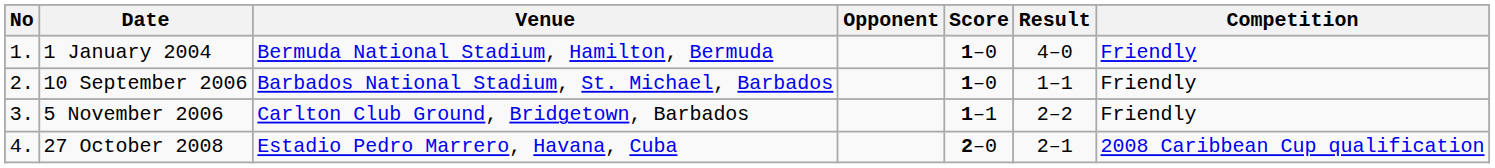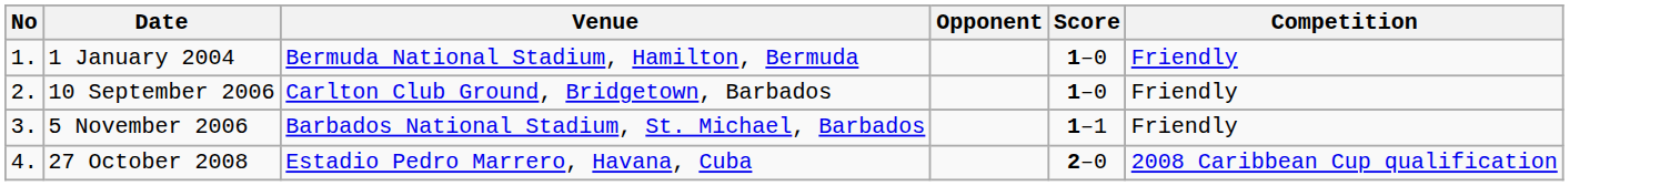- column: Result | 4–0 | 1–1 | 2–2 | 2–1
10 September 2006 | Venue: Barbados National Stadium, St. Michael, Barbados -> Carlton Club Ground, Bridgetown, Barbados
5 November 2006 | Venue: Carlton Club Ground, Bridgetown, Barbados -> Barbados National Stadium, St. Michael, Barbados
